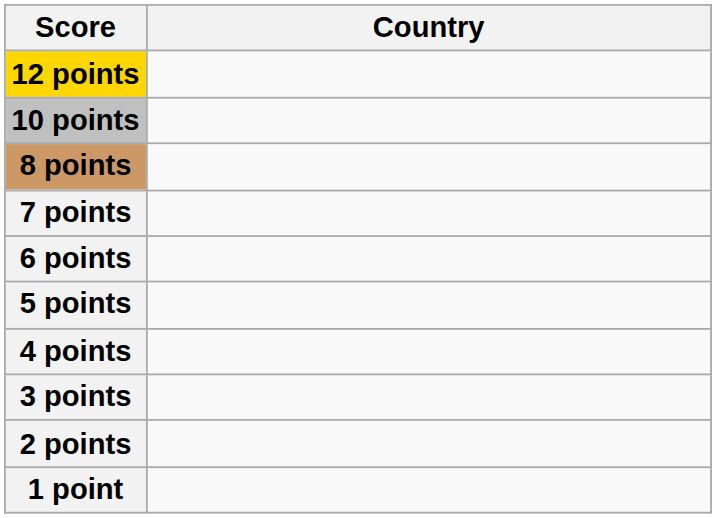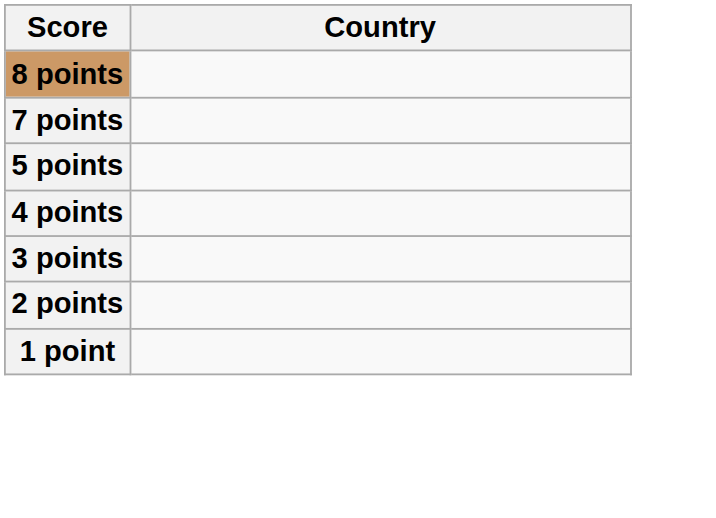- row: 12 points
- row: 10 points
- row: 6 points
